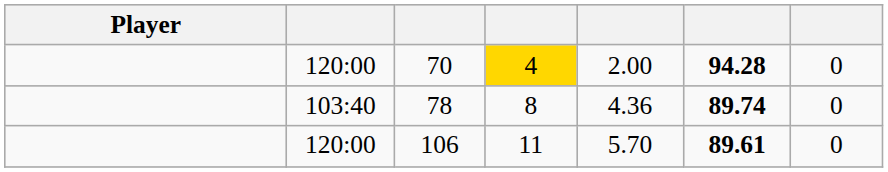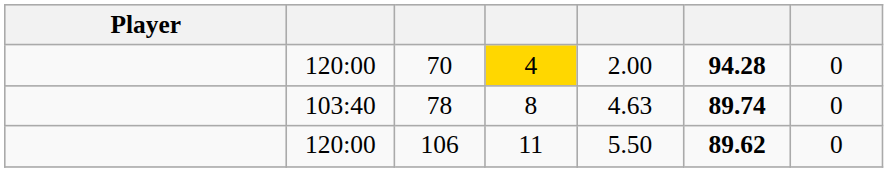78 | column 5: 4.36 -> 4.63
106 | column 5: 5.70 -> 5.50
106 | column 6: 89.61 -> 89.62
